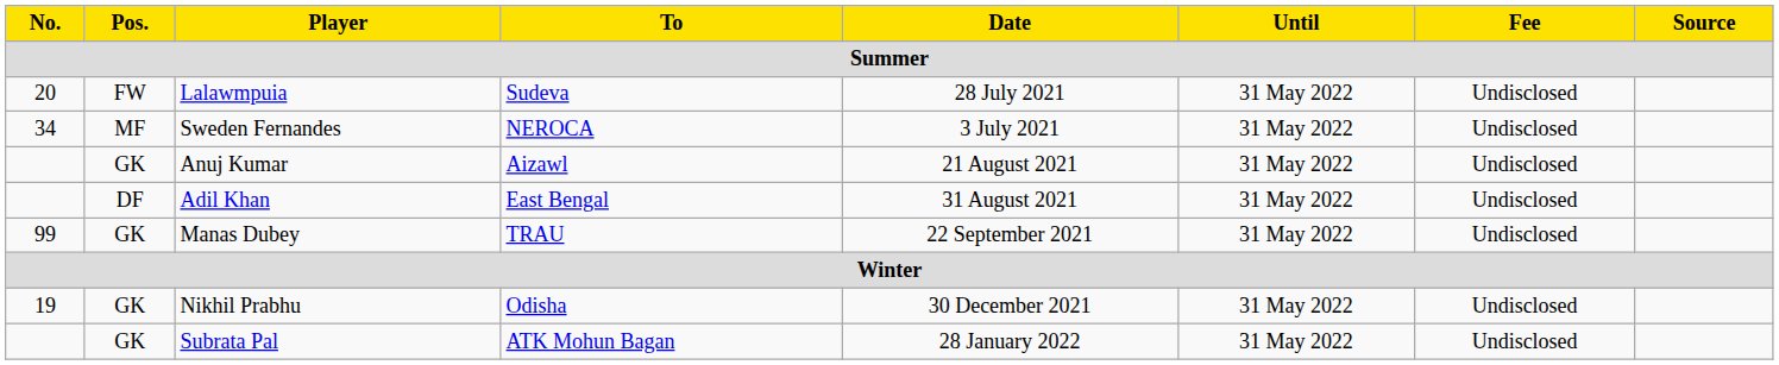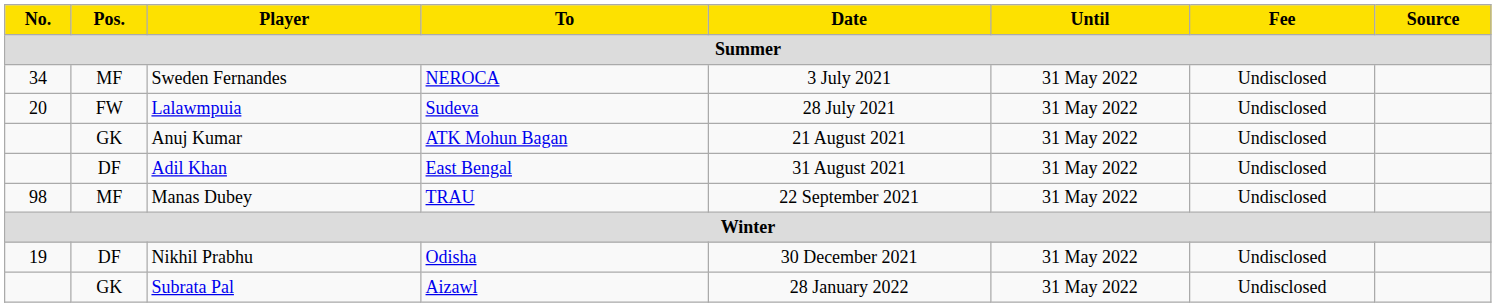rows swapped: Sweden Fernandes <-> Lalawmpuia
Anuj Kumar | To: Aizawl -> ATK Mohun Bagan
Manas Dubey | No.: 99 -> 98
Manas Dubey | Pos.: GK -> MF
Nikhil Prabhu | Pos.: GK -> DF
Subrata Pal | To: ATK Mohun Bagan -> Aizawl
